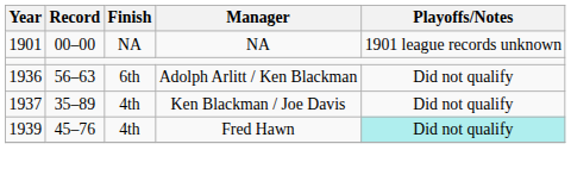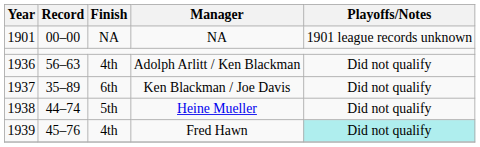Adolph Arlitt / Ken Blackman | Finish: 6th -> 4th
Ken Blackman / Joe Davis | Finish: 4th -> 6th
+ row: 1938 | 44–74 | 5th | Heine Mueller | Did not qualify
